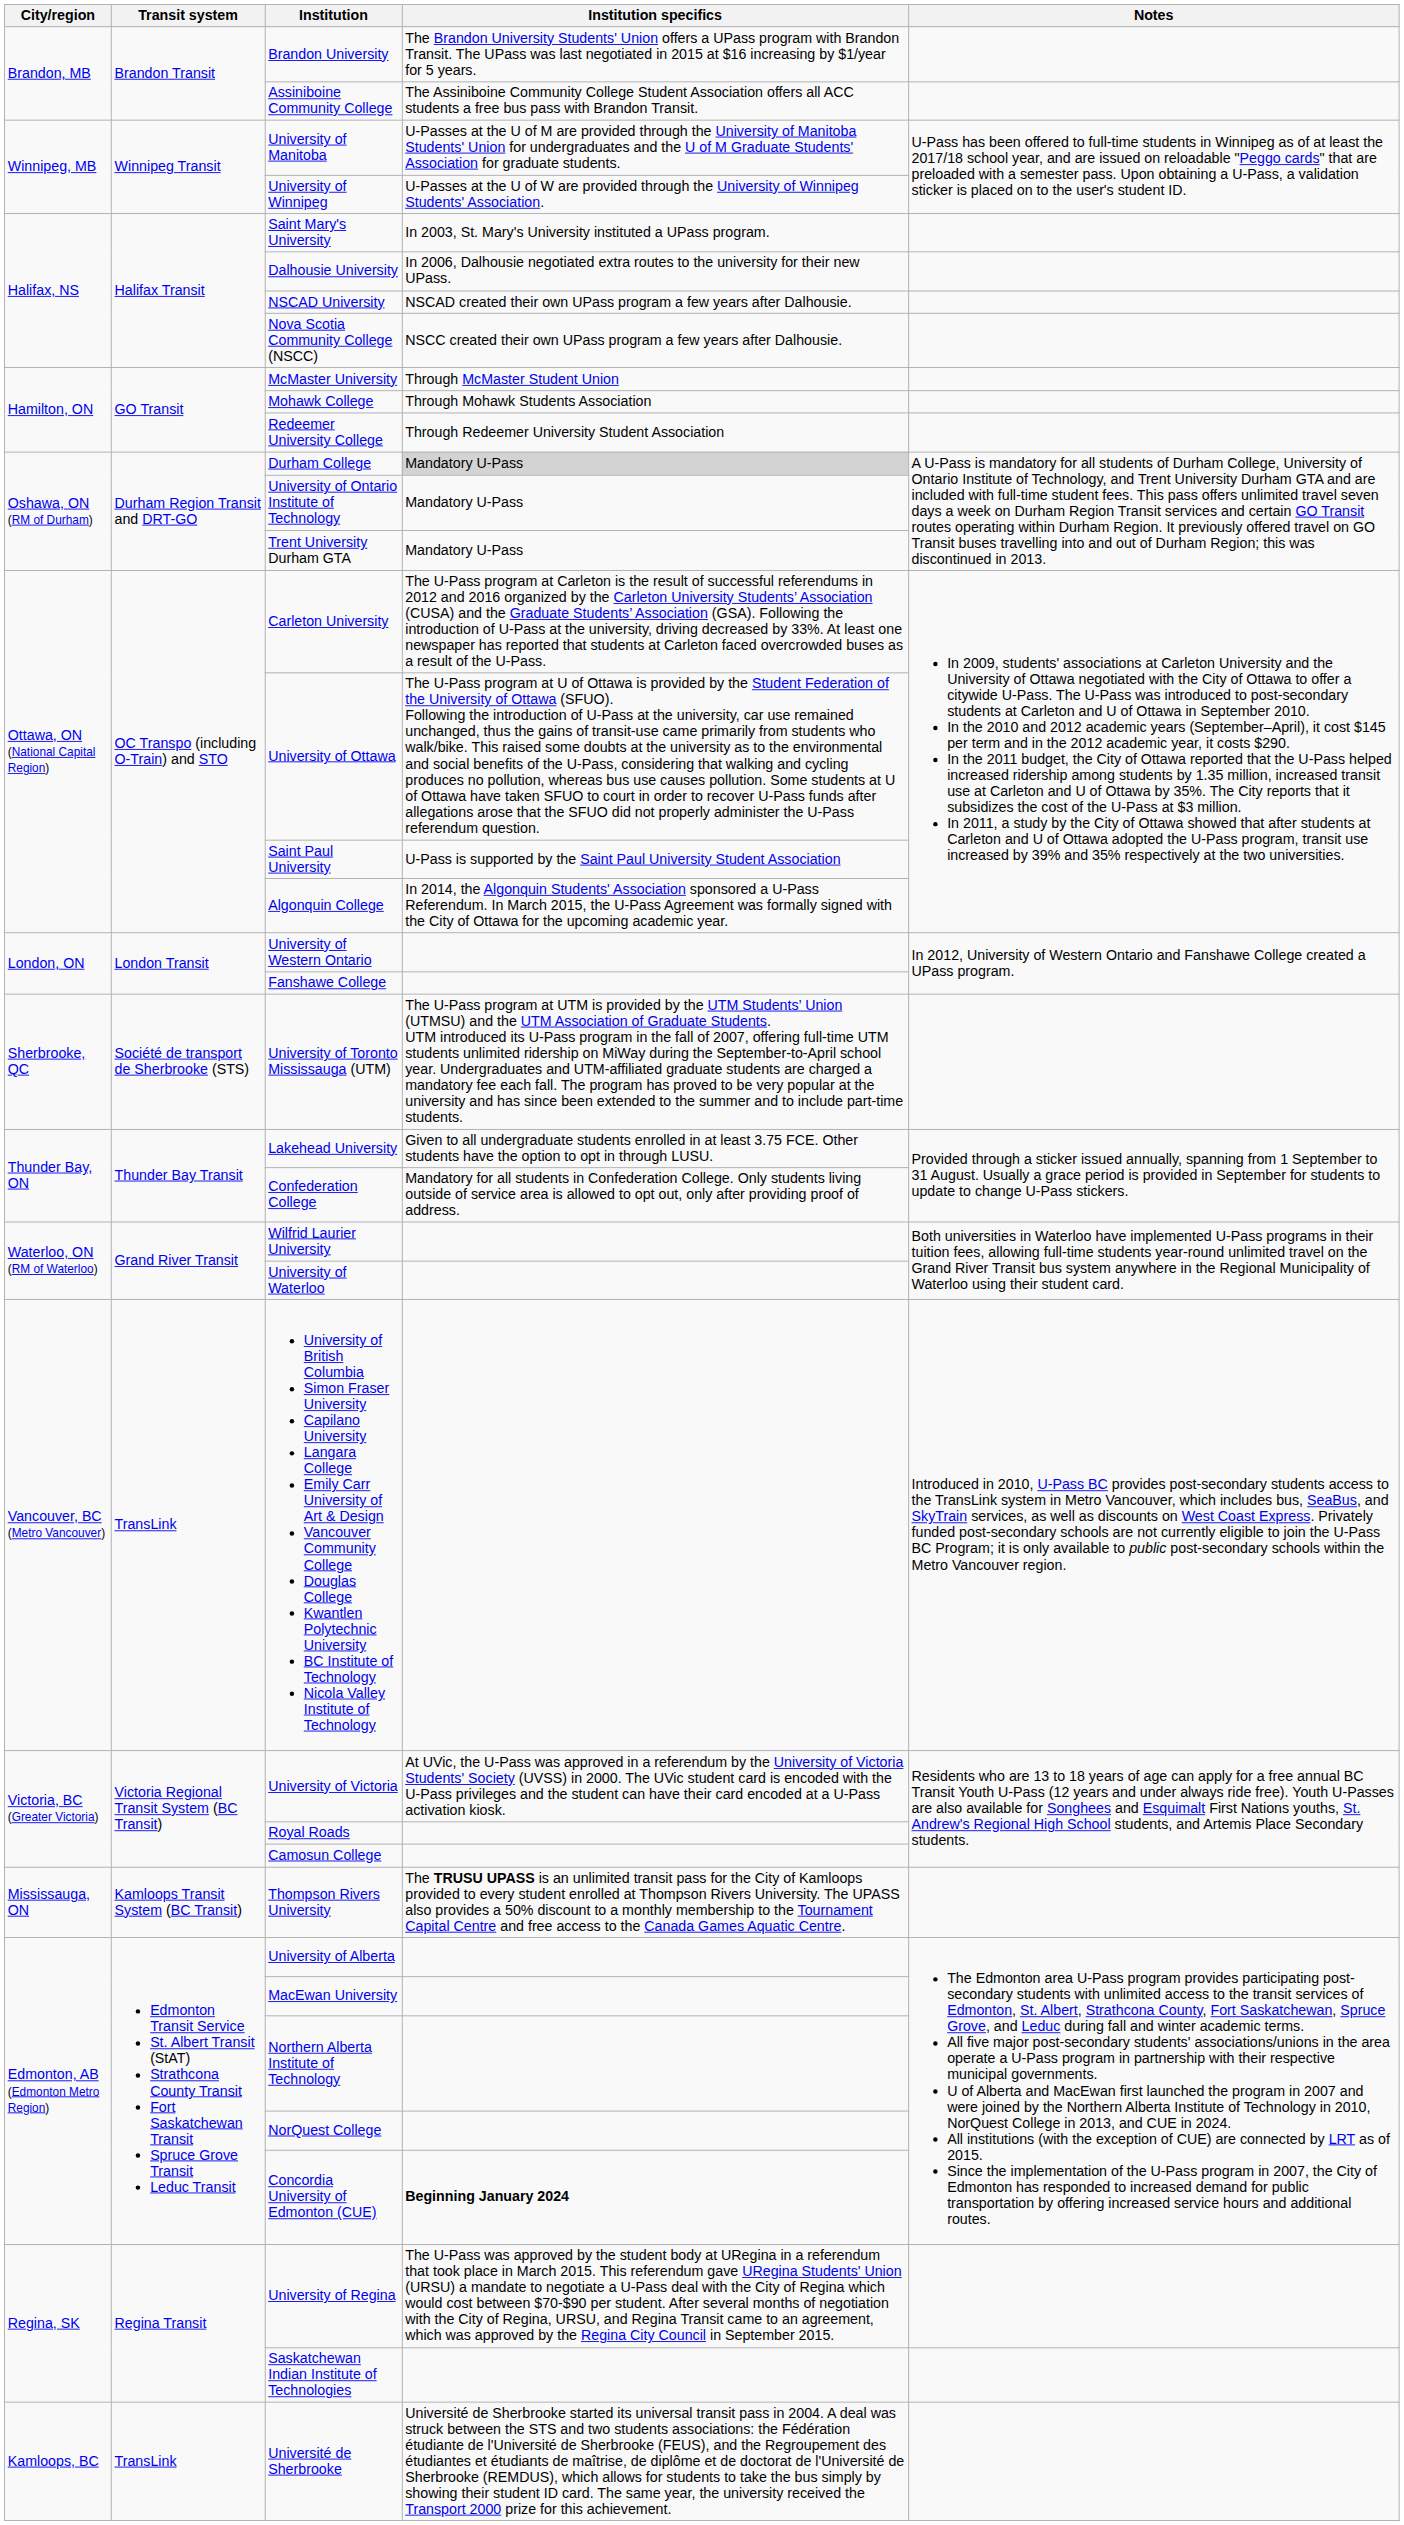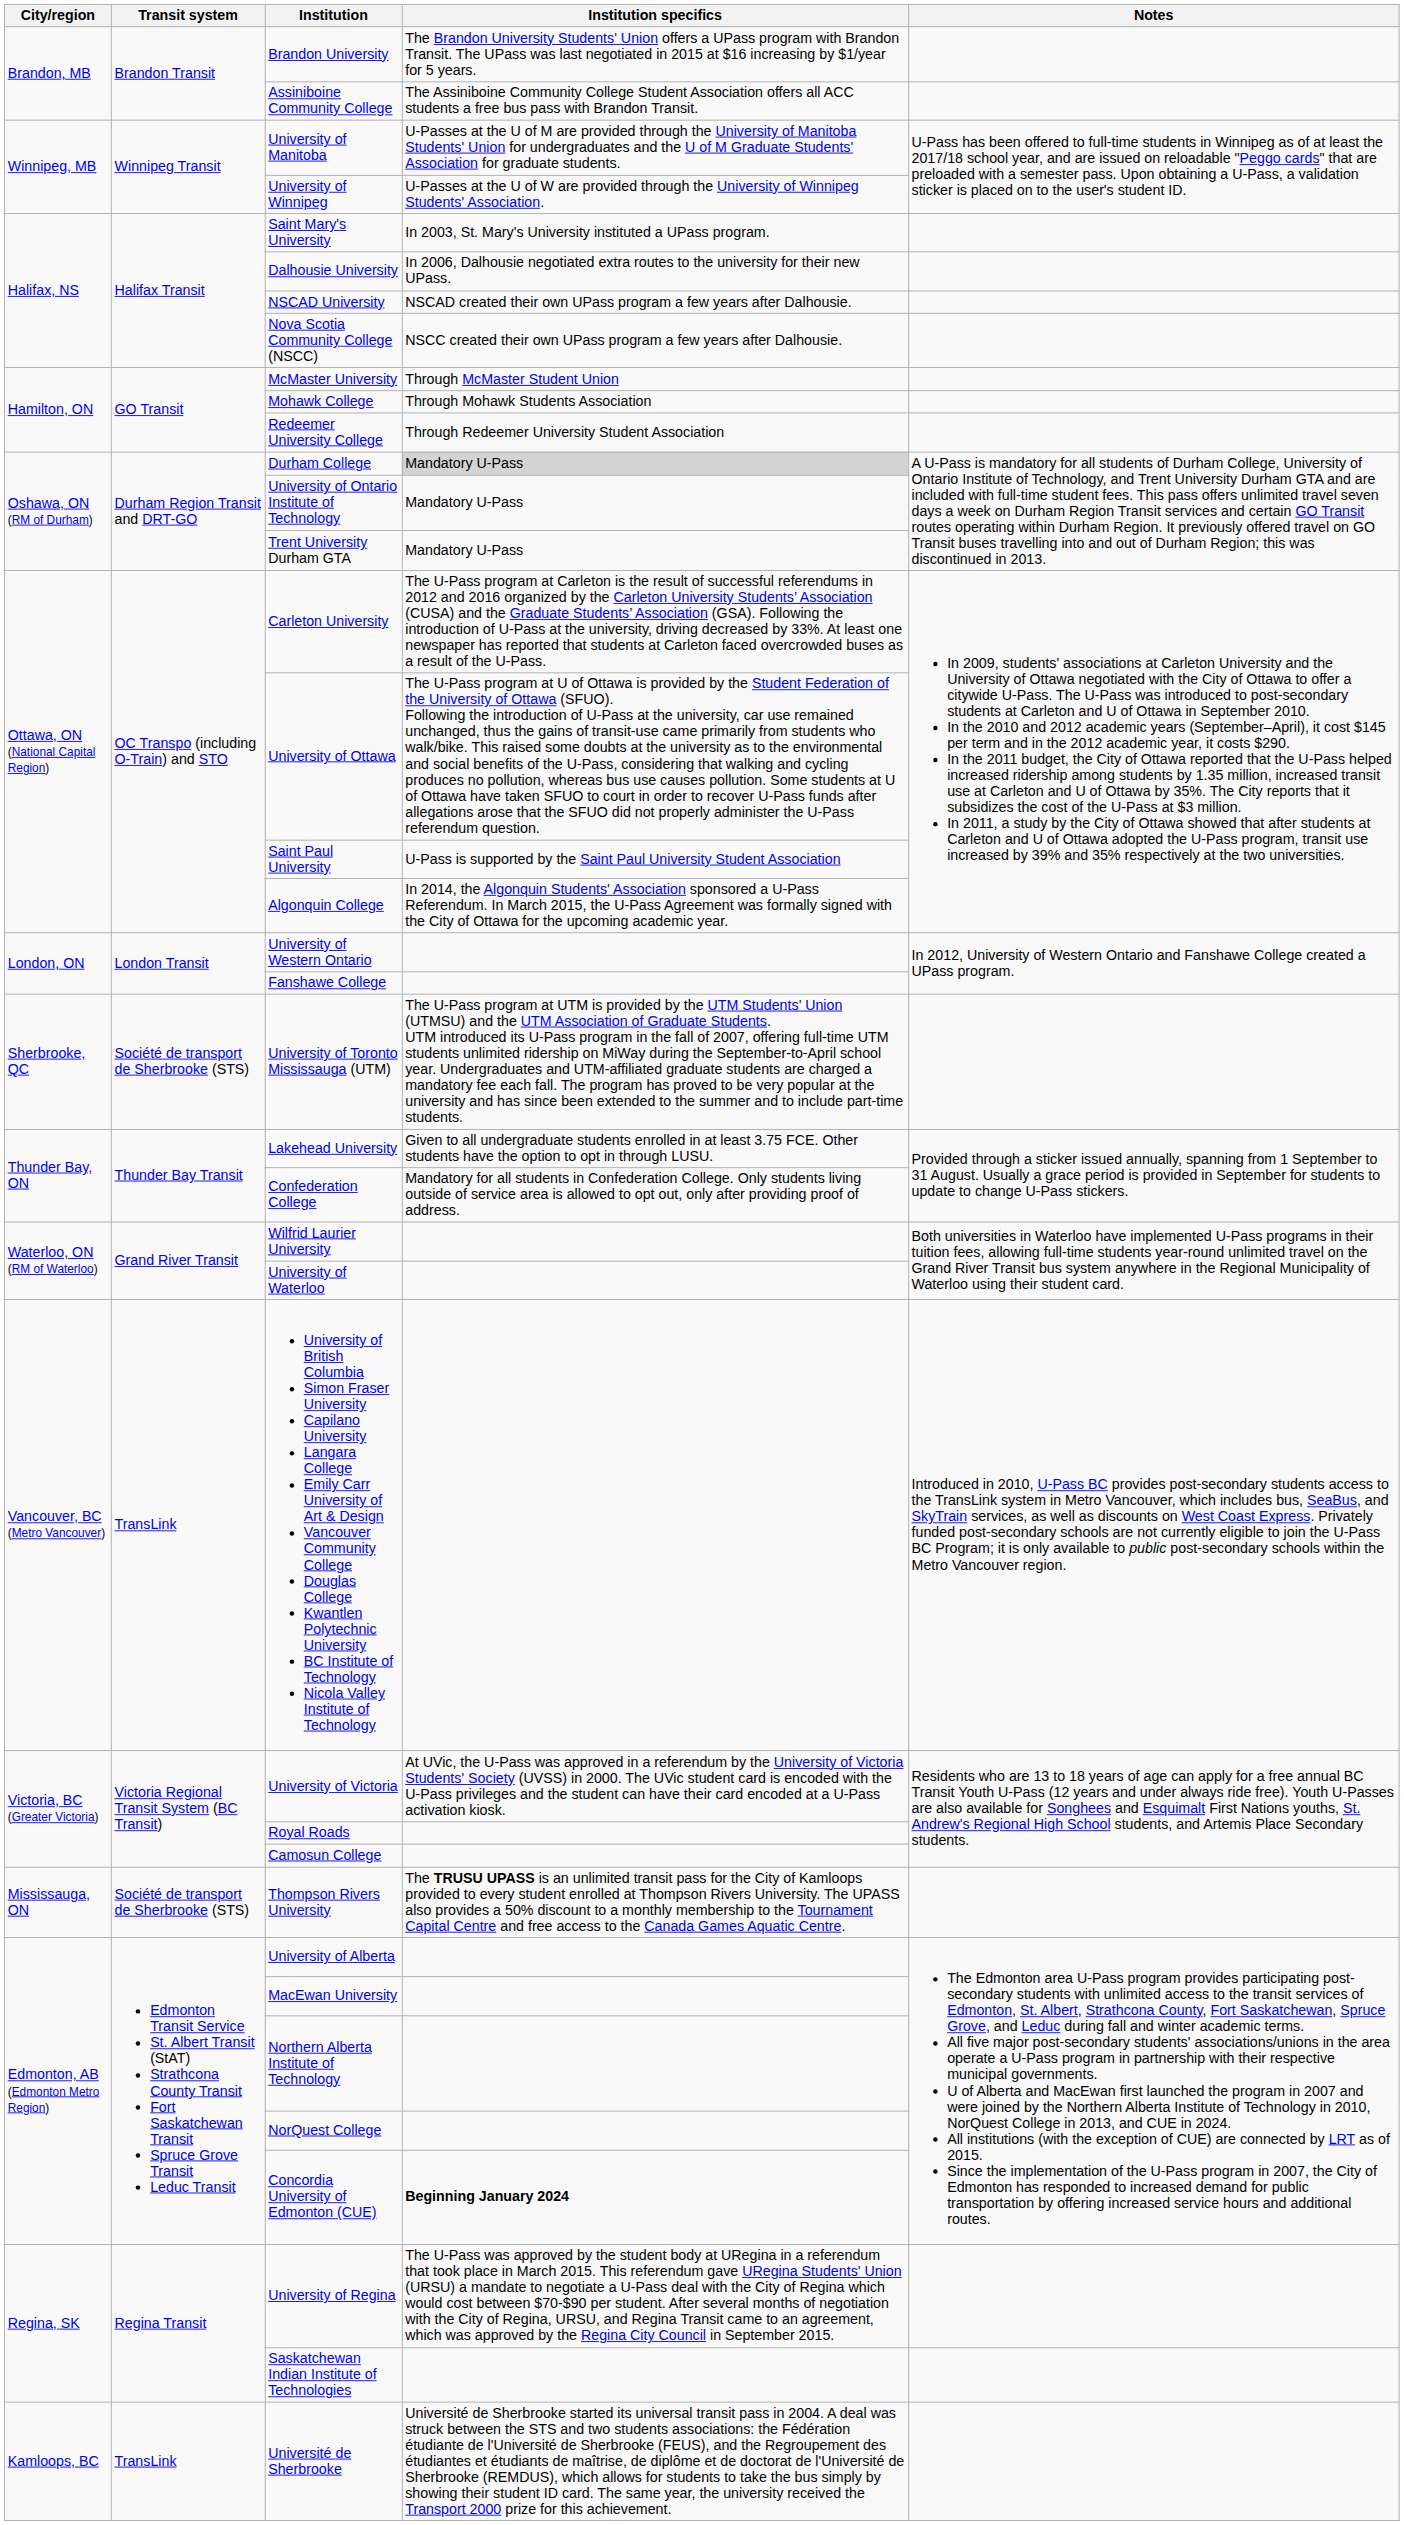Thompson Rivers University | Transit system: Kamloops Transit System (BC Transit) -> Société de transport de Sherbrooke (STS)
